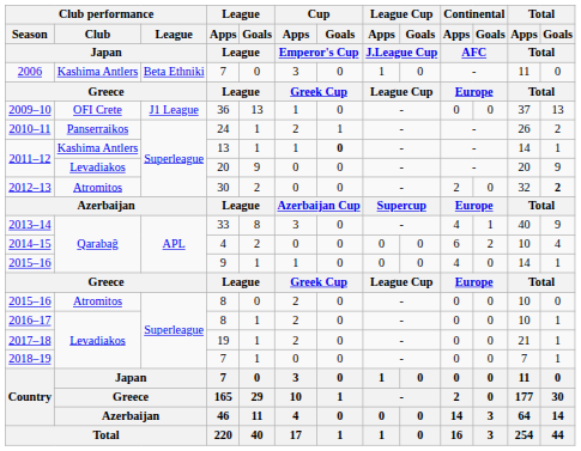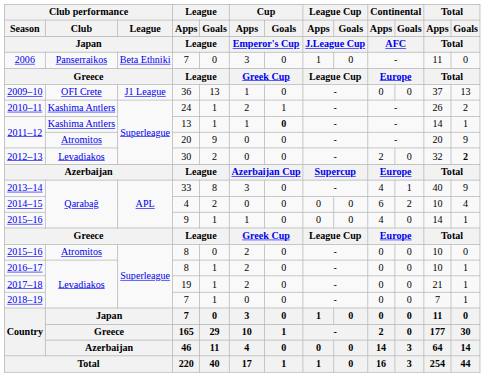2006 | Club performance / Club / Japan: Kashima Antlers -> Panserraikos
2010–11 | Club performance / Club / Japan: Panserraikos -> Kashima Antlers
2011–12 / 20 | Club performance / Club / Japan: Levadiakos -> Atromitos
2012–13 | Club performance / Club / Japan: Atromitos -> Levadiakos
